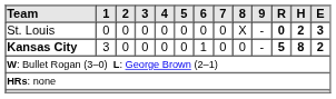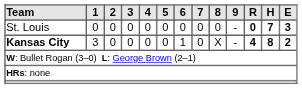St. Louis | 8: X -> 0
St. Louis | H: 2 -> 7
Kansas City | 8: 0 -> X
Kansas City | R: 5 -> 4
